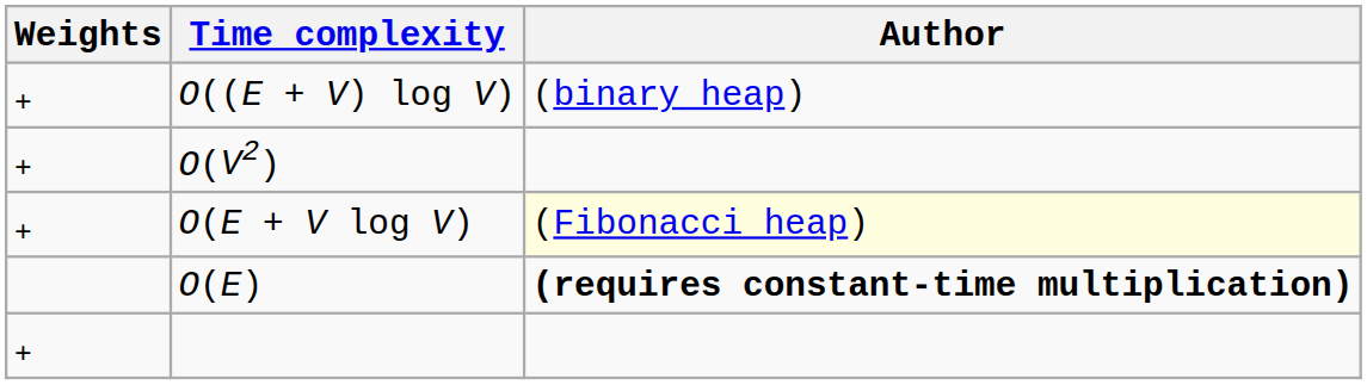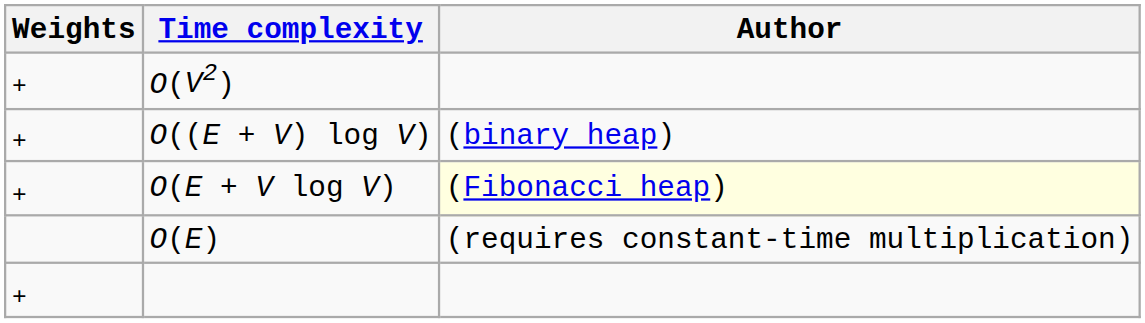rows swapped: O(V2) <-> O((E + V) log V)
O(E) | Author: bold -> normal
